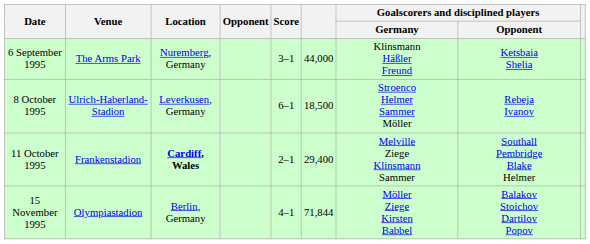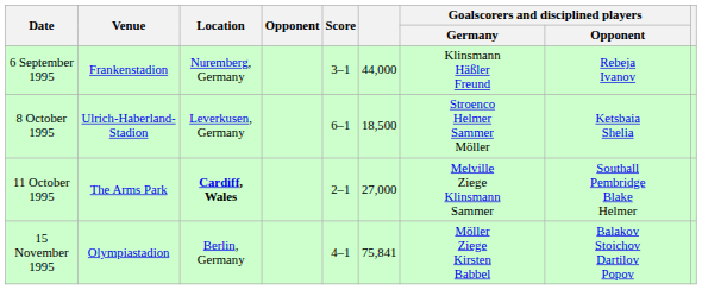6 September 1995 | Venue: The Arms Park -> Frankenstadion
6 September 1995 | Goalscorers and disciplined players / Opponent: Ketsbaia Shelia -> Rebeja Ivanov
8 October 1995 | Goalscorers and disciplined players / Opponent: Rebeja Ivanov -> Ketsbaia Shelia
11 October 1995 | Venue: Frankenstadion -> The Arms Park
11 October 1995 | column 6: 29,400 -> 27,000
15 November 1995 | column 6: 71,844 -> 75,841
